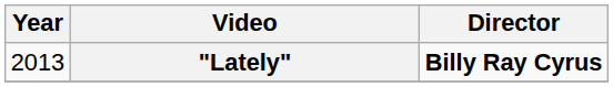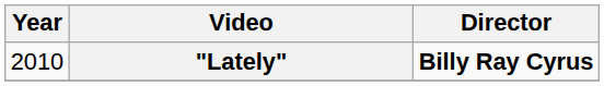"Lately" | Year: 2013 -> 2010
